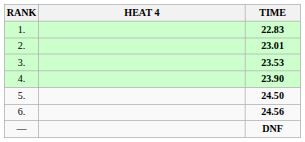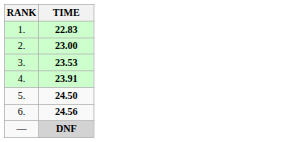- column: HEAT 4
2. | TIME: 23.01 -> 23.00
4. | TIME: 23.90 -> 23.91
— | TIME: no background -> lightgrey background
